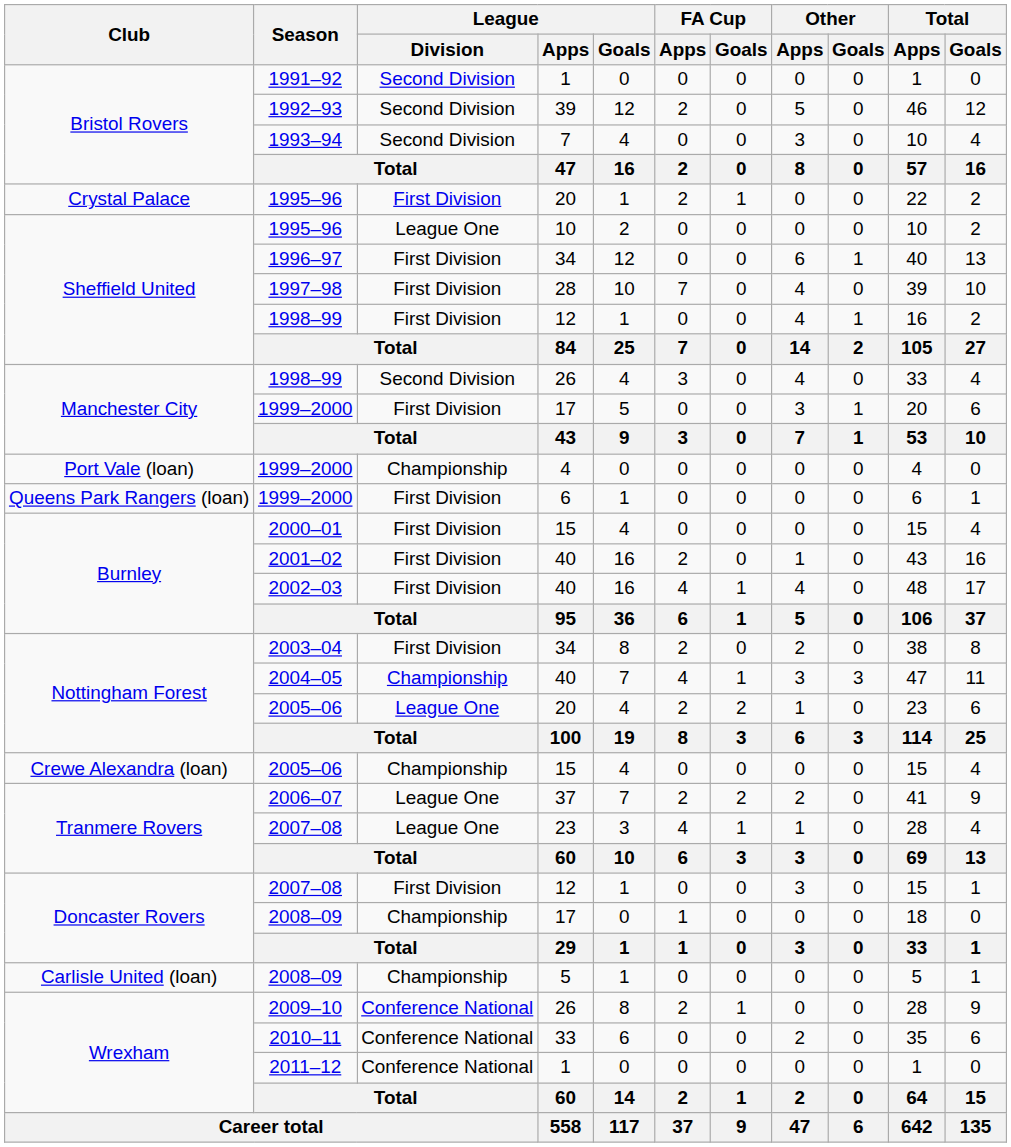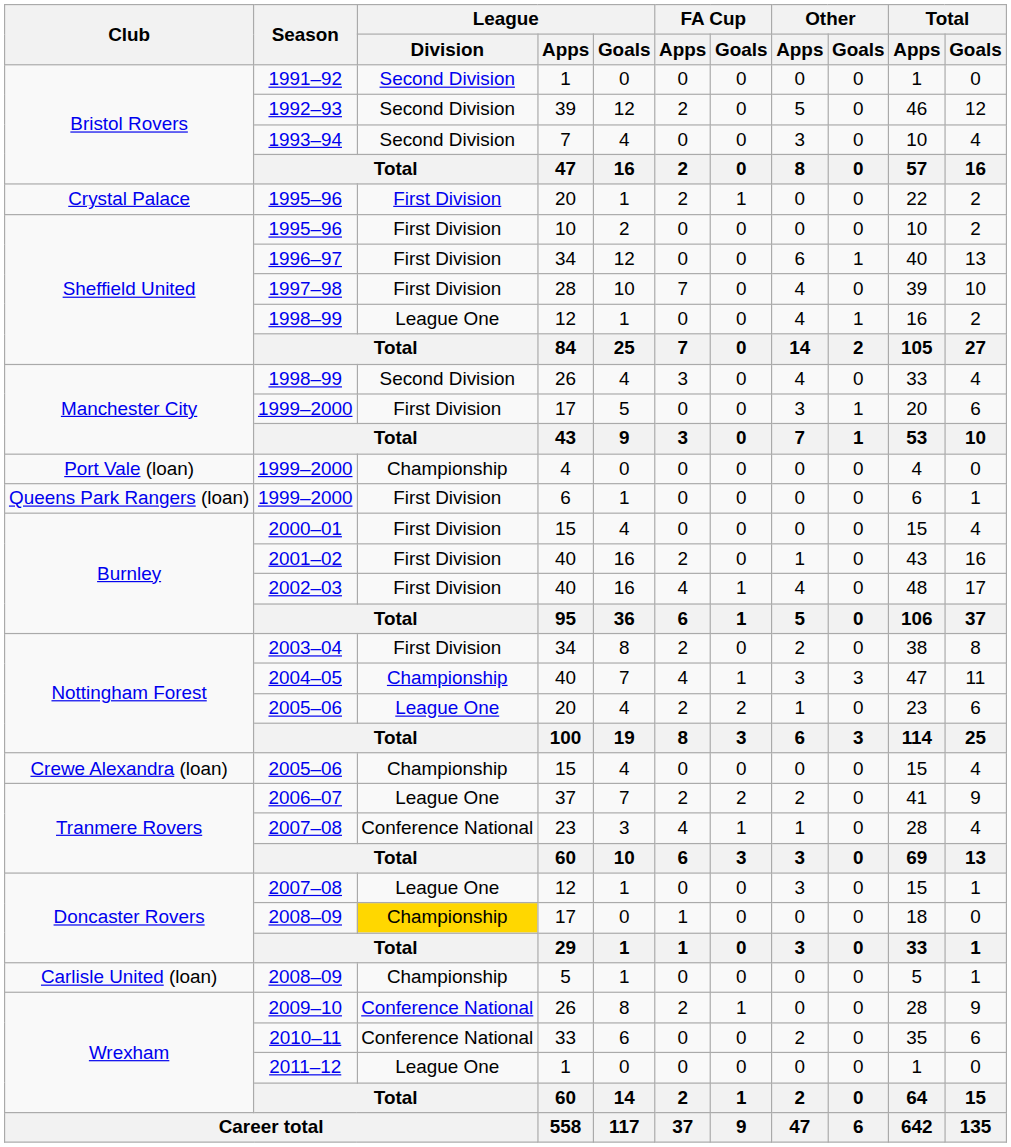1995–96 / 10 | League / Division: League One -> First Division
1998–99 / 12 | League / Division: First Division -> League One
2007–08 / 23 | League / Division: League One -> Conference National
2007–08 / 12 | League / Division: First Division -> League One
2008–09 / 17 | League / Division: no background -> gold background
2011–12 | League / Division: Conference National -> League One
